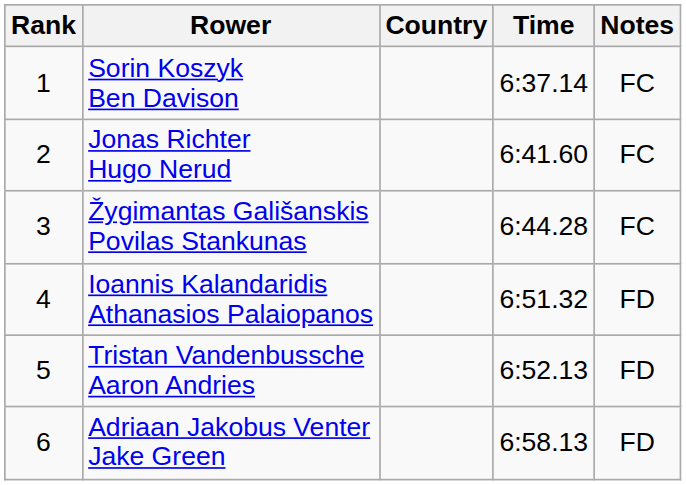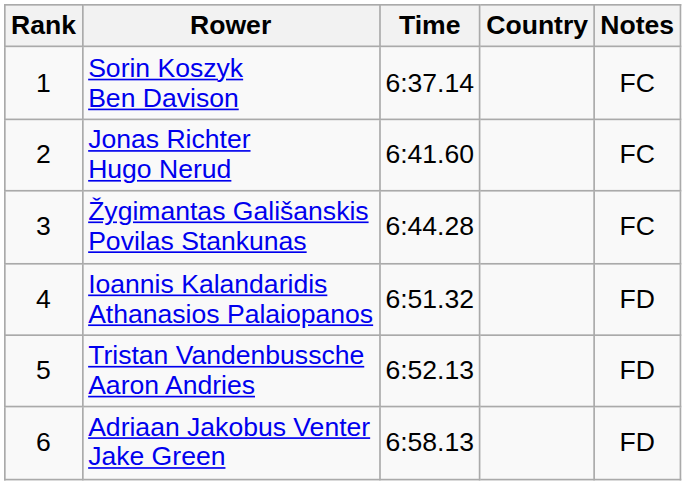columns swapped: Country <-> Time
